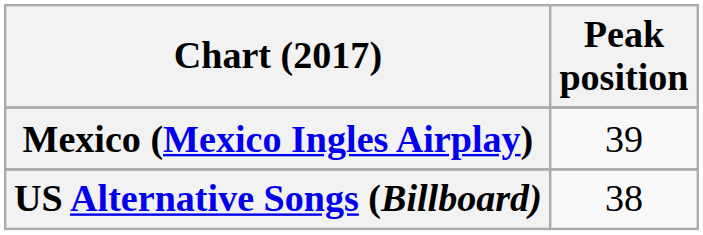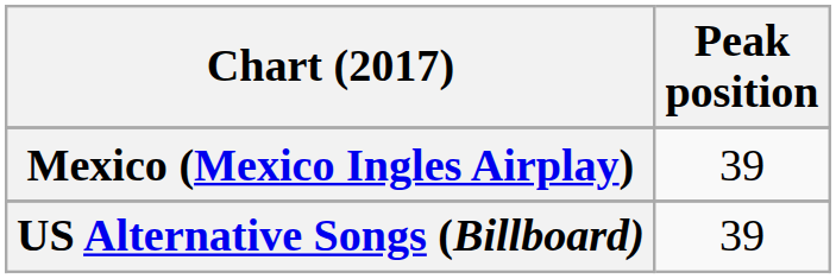US Alternative Songs (Billboard) | Peak position: 38 -> 39
